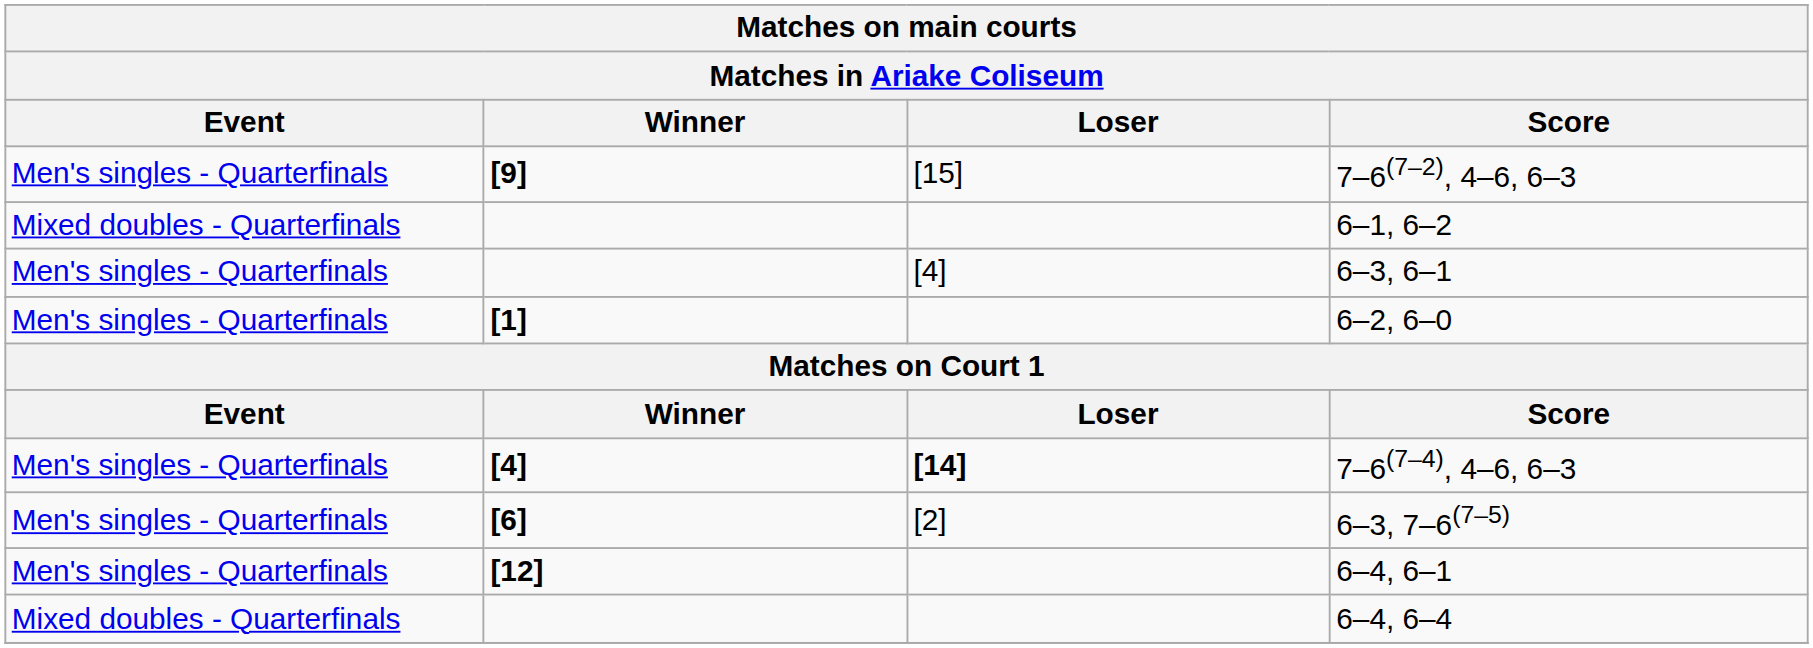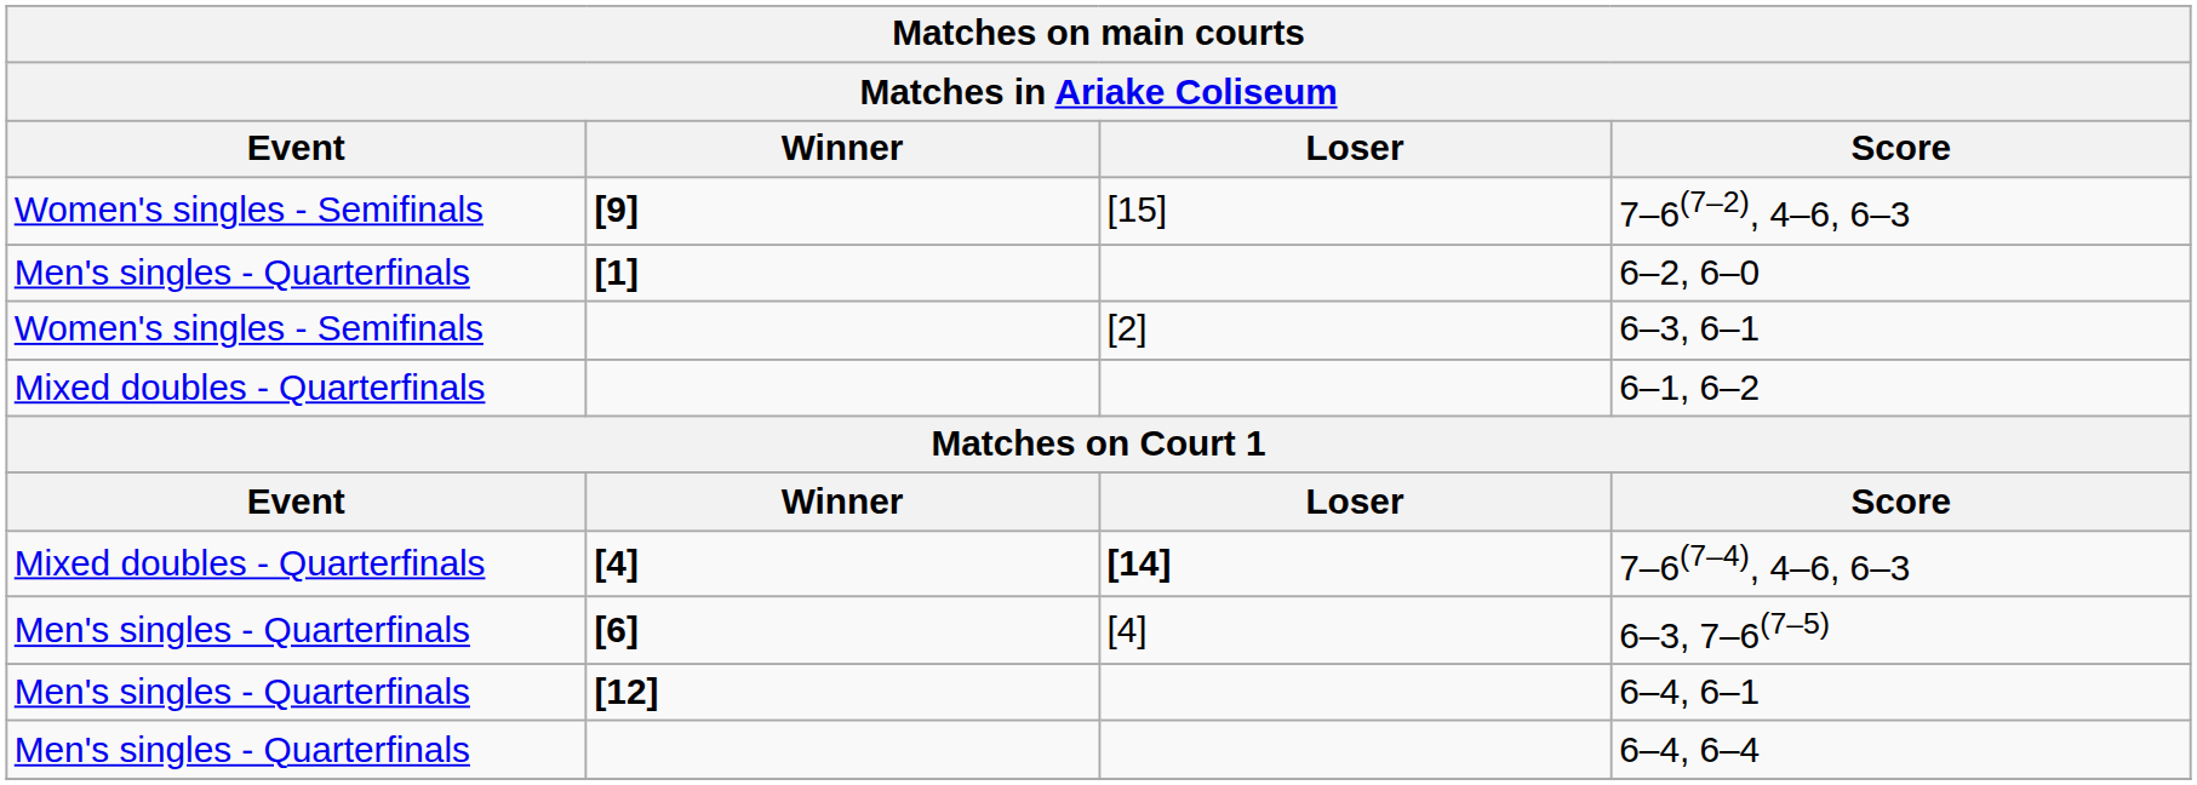7–6(7–2), 4–6, 6–3 | Event: Men's singles - Quarterfinals -> Women's singles - Semifinals
rows swapped: 6–2, 6–0 <-> 6–1, 6–2
6–3, 6–1 | Event: Men's singles - Quarterfinals -> Women's singles - Semifinals
6–3, 6–1 | Loser: [4] -> [2]
7–6(7–4), 4–6, 6–3 | Event: Men's singles - Quarterfinals -> Mixed doubles - Quarterfinals
6–3, 7–6(7–5) | Loser: [2] -> [4]
6–4, 6–4 | Event: Mixed doubles - Quarterfinals -> Men's singles - Quarterfinals
